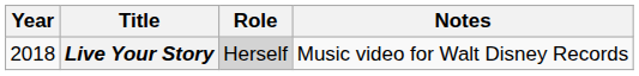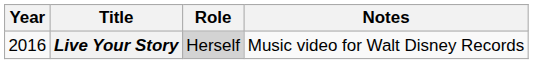Live Your Story | Year: 2018 -> 2016
